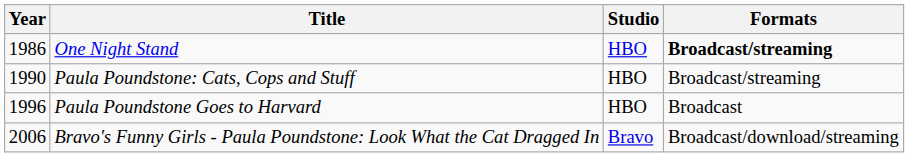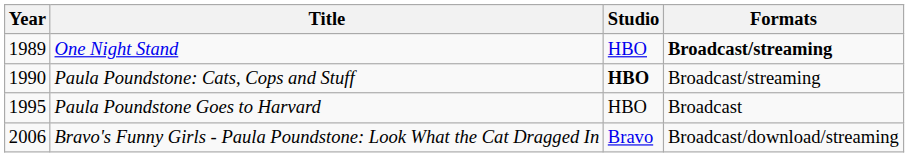One Night Stand | Year: 1986 -> 1989
Paula Poundstone: Cats, Cops and Stuff | Studio: normal -> bold
Paula Poundstone Goes to Harvard | Year: 1996 -> 1995
